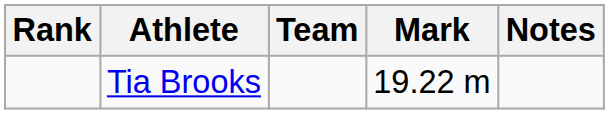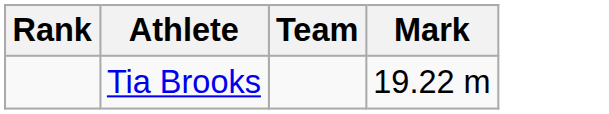- column: Notes
